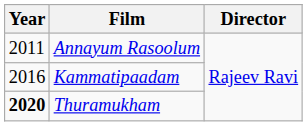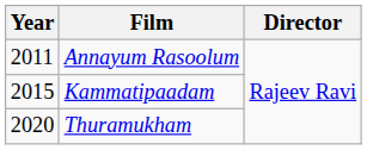Kammatipaadam | Year: 2016 -> 2015
Thuramukham | Year: bold -> normal
